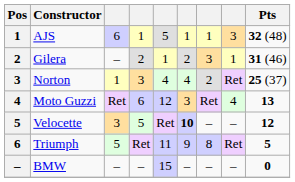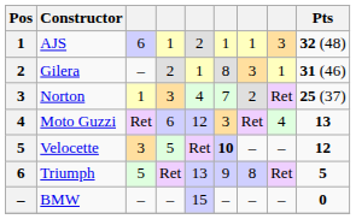AJS | column 5: 5 -> 2
Gilera | column 6: 2 -> 8
Norton | column 6: 4 -> 7
Triumph | column 5: 11 -> 13
